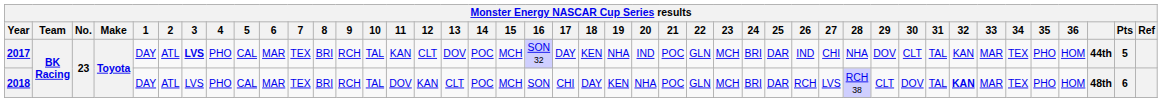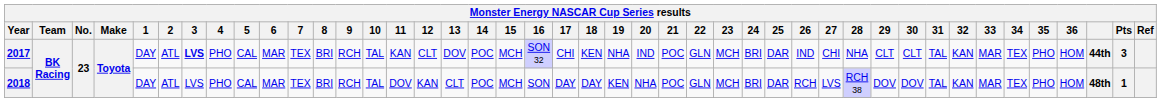2017 | 17: DAY -> CHI
2017 | 29: DOV -> CLT
2017 | Pts: 5 -> 3
2018 | 17: CHI -> DAY
2018 | 29: CLT -> DOV
2018 | 32: bold -> normal
2018 | Pts: 6 -> 1
